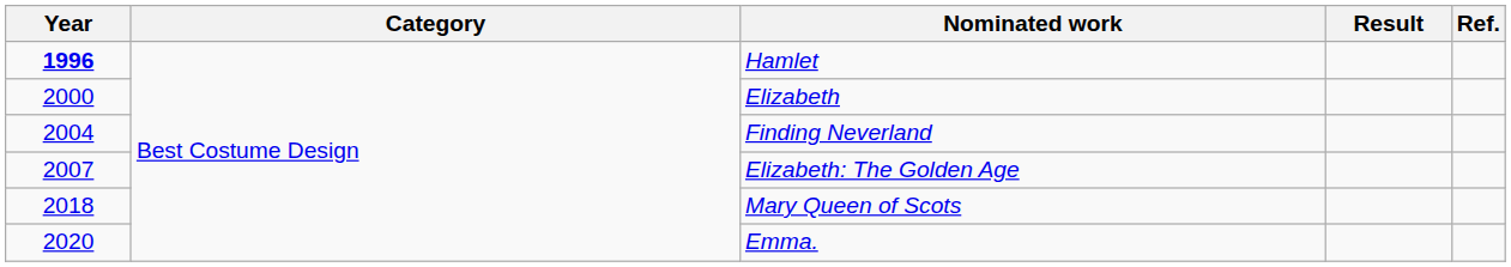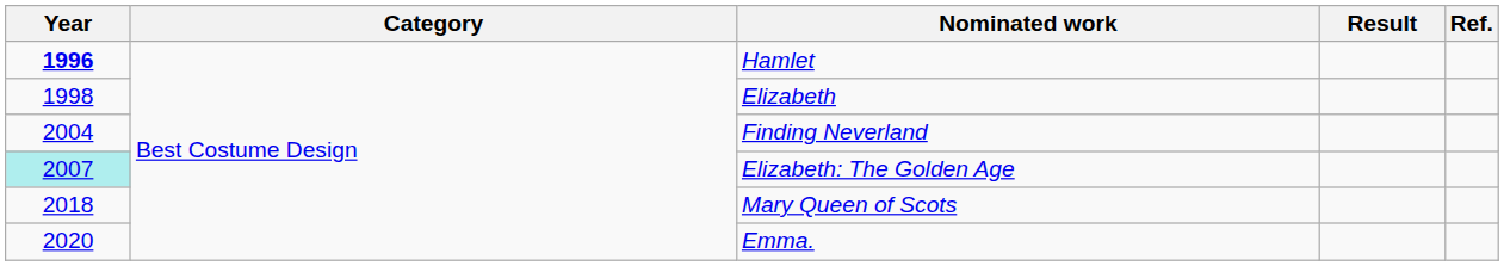Elizabeth | Year: 2000 -> 1998
Elizabeth: The Golden Age | Year: no background -> paleturquoise background
